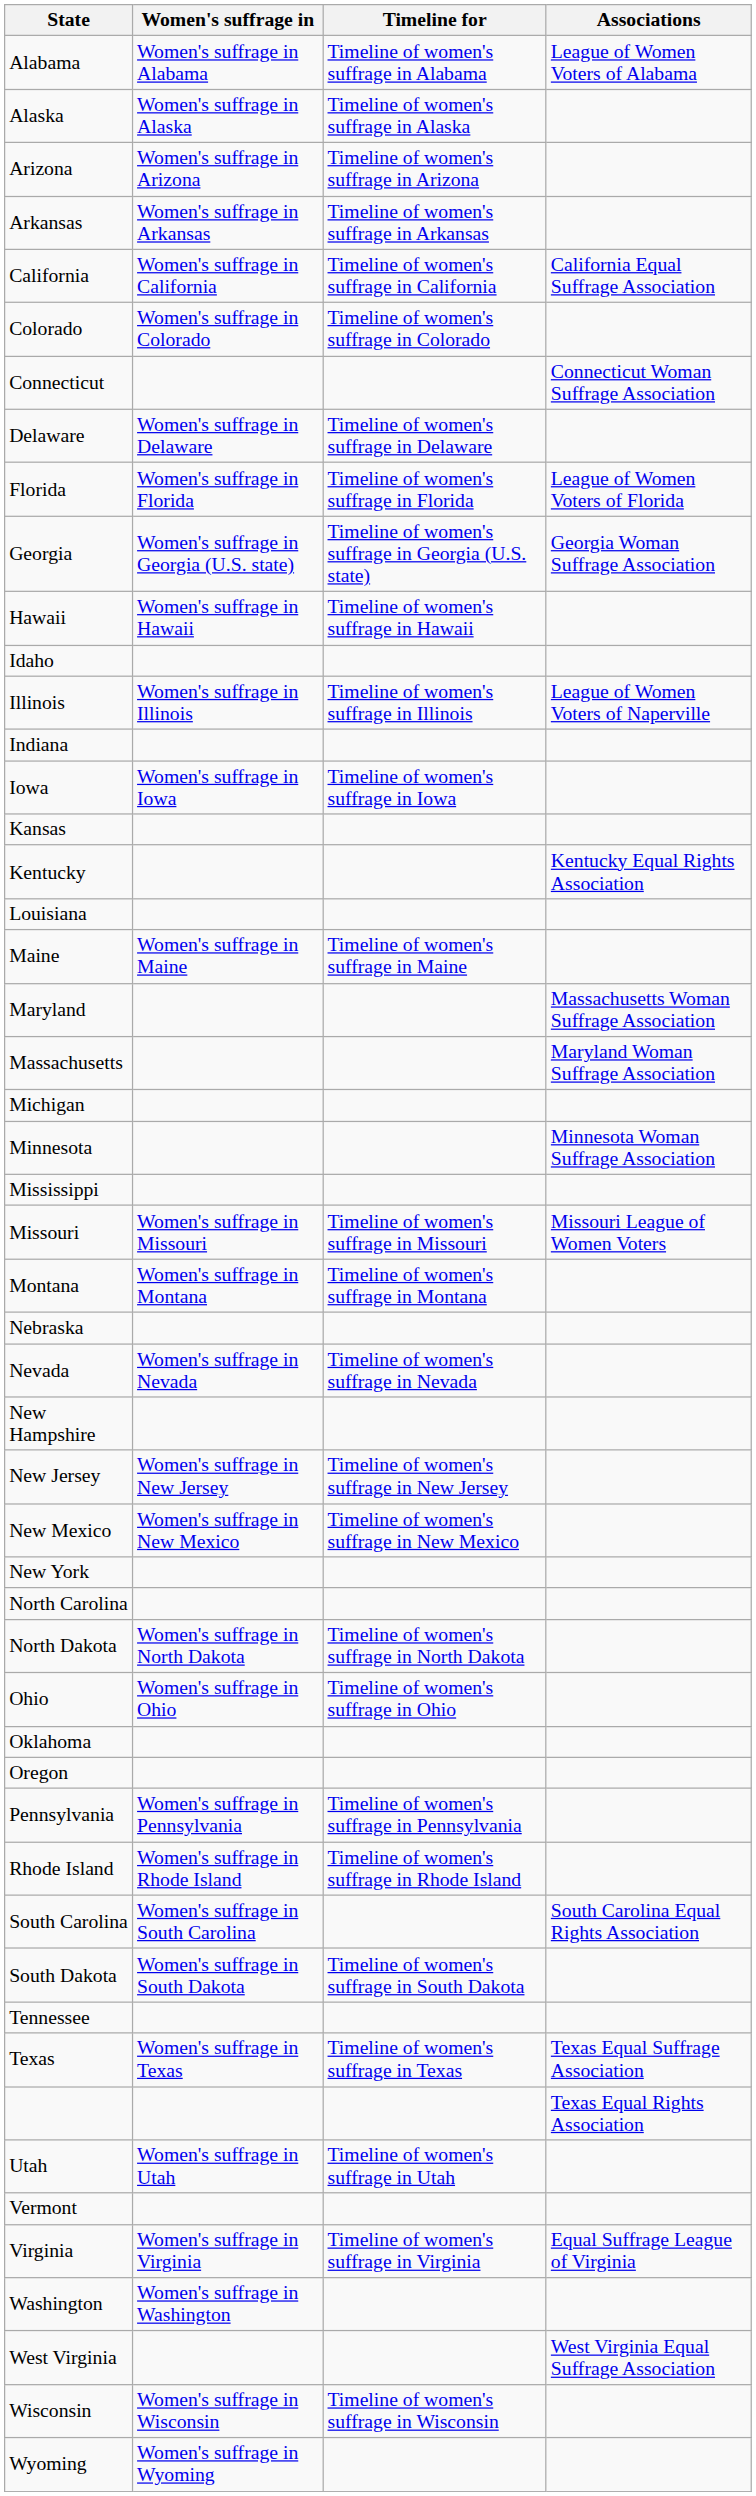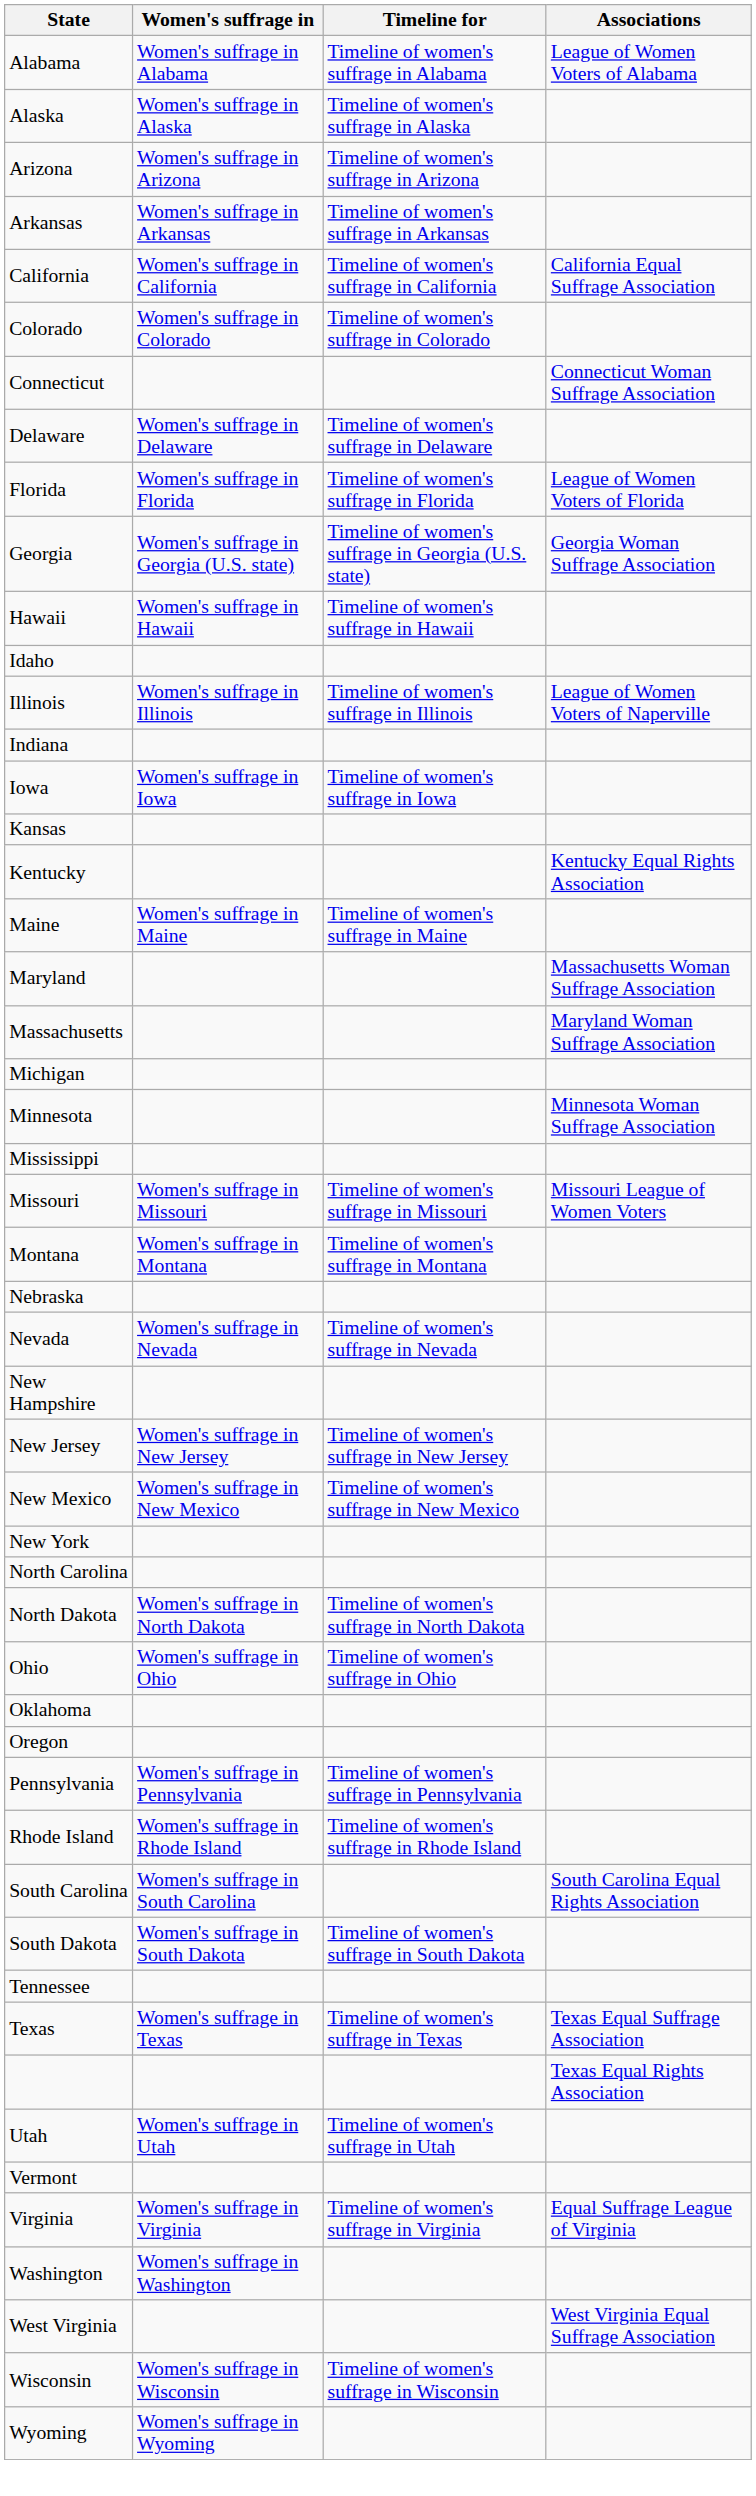- row: Louisiana
